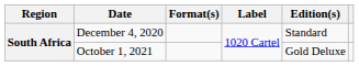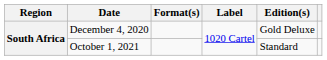December 4, 2020 | Edition(s): Standard -> Gold Deluxe
October 1, 2021 | Edition(s): Gold Deluxe -> Standard
